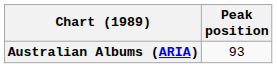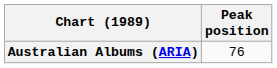Australian Albums (ARIA) | Peak position: 93 -> 76
